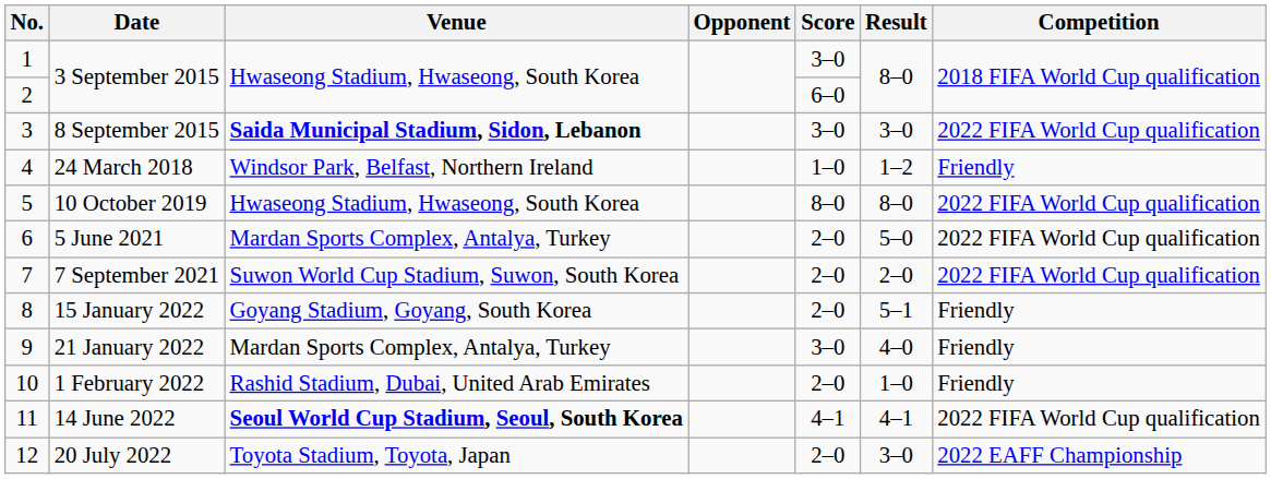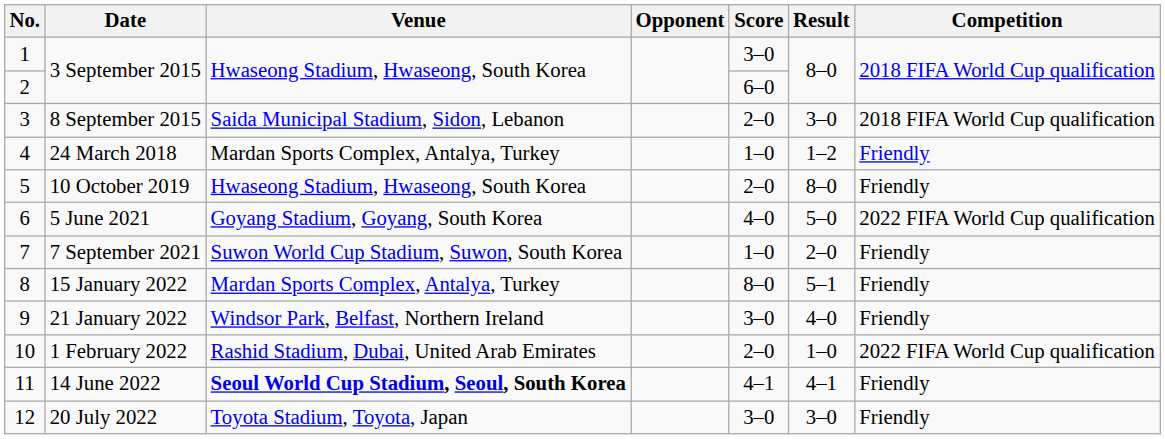8 September 2015 | Venue: bold -> normal
8 September 2015 | Score: 3–0 -> 2–0
8 September 2015 | Competition: 2022 FIFA World Cup qualification -> 2018 FIFA World Cup qualification
24 March 2018 | Venue: Windsor Park, Belfast, Northern Ireland -> Mardan Sports Complex, Antalya, Turkey
10 October 2019 | Score: 8–0 -> 2–0
10 October 2019 | Competition: 2022 FIFA World Cup qualification -> Friendly
5 June 2021 | Venue: Mardan Sports Complex, Antalya, Turkey -> Goyang Stadium, Goyang, South Korea
5 June 2021 | Score: 2–0 -> 4–0
7 September 2021 | Score: 2–0 -> 1–0
7 September 2021 | Competition: 2022 FIFA World Cup qualification -> Friendly
15 January 2022 | Venue: Goyang Stadium, Goyang, South Korea -> Mardan Sports Complex, Antalya, Turkey
15 January 2022 | Score: 2–0 -> 8–0
21 January 2022 | Venue: Mardan Sports Complex, Antalya, Turkey -> Windsor Park, Belfast, Northern Ireland
1 February 2022 | Competition: Friendly -> 2022 FIFA World Cup qualification
14 June 2022 | Competition: 2022 FIFA World Cup qualification -> Friendly
20 July 2022 | Score: 2–0 -> 3–0
20 July 2022 | Competition: 2022 EAFF Championship -> Friendly
